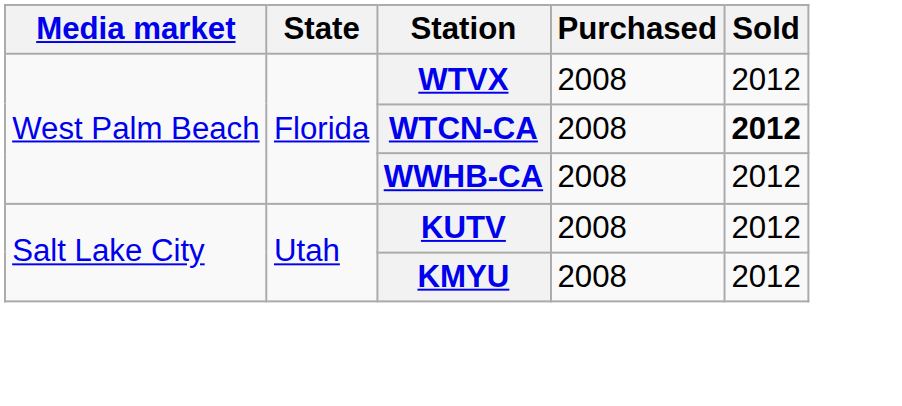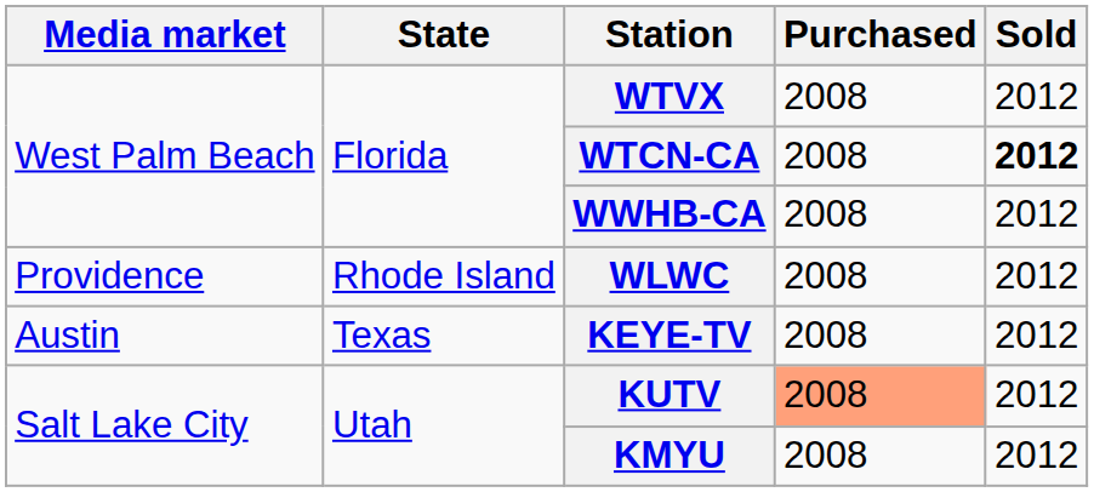+ row: Providence | Rhode Island | WLWC | 2008 | 2012
+ row: Austin | Texas | KEYE-TV | 2008 | 2012
KUTV | Purchased: no background -> lightsalmon background
